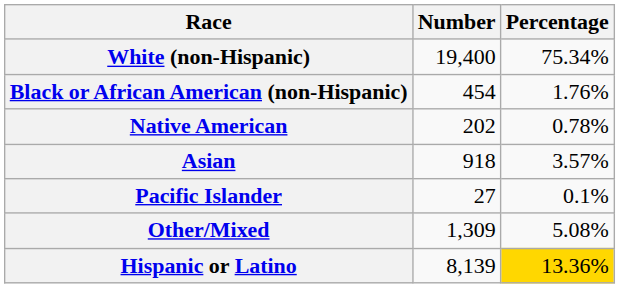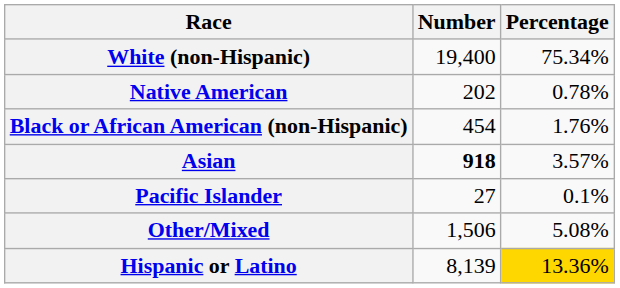rows swapped: Black or African American (non-Hispanic) <-> Native American
Asian | Number: normal -> bold
Other/Mixed | Number: 1,309 -> 1,506
